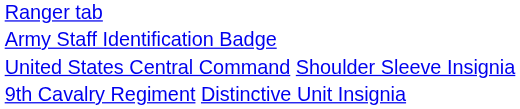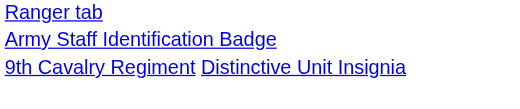- row: United States Central Command Shoulder Sleeve Insignia
